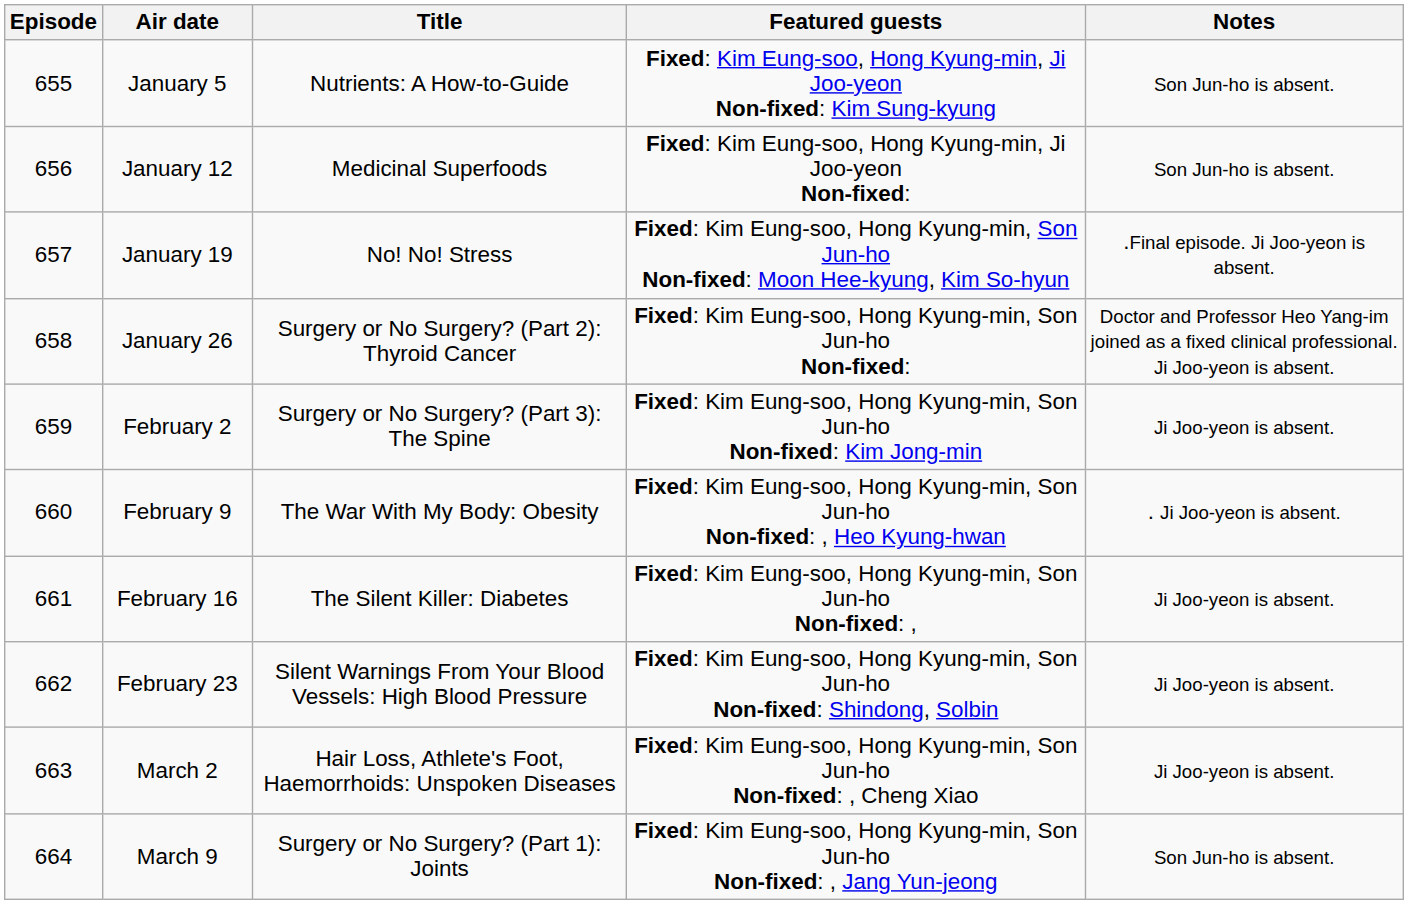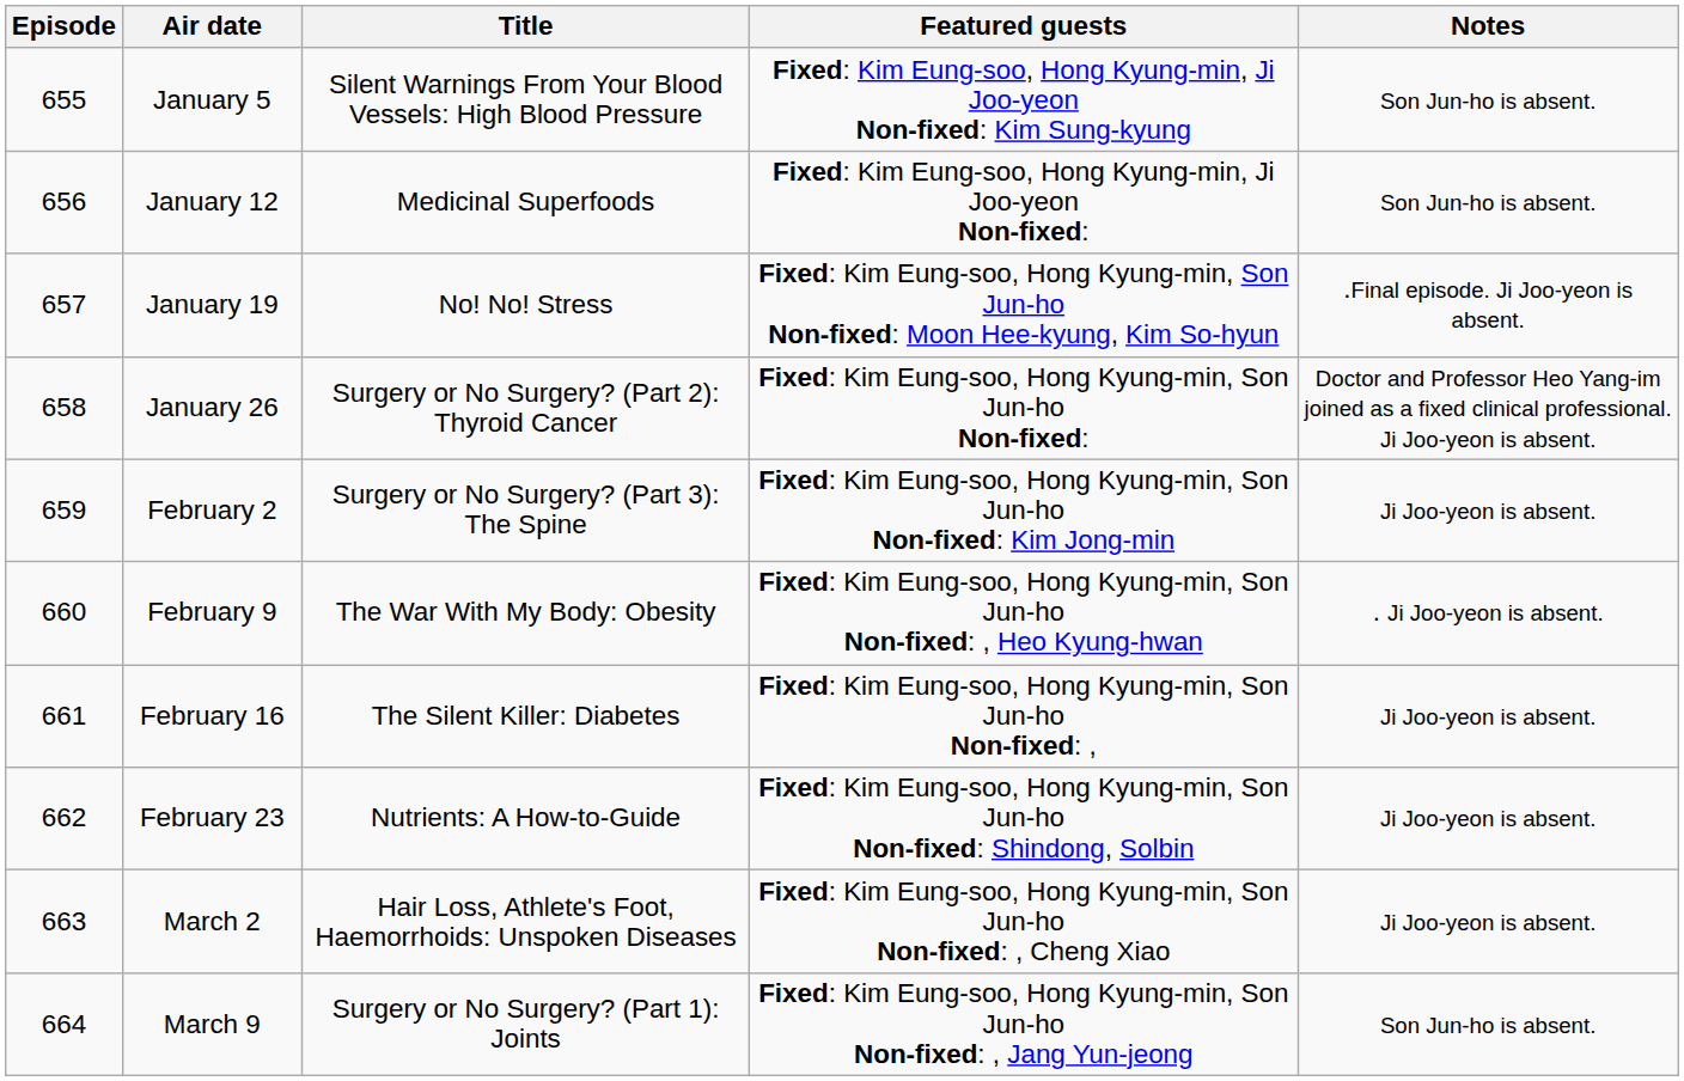January 5 | Title: Nutrients: A How-to-Guide -> Silent Warnings From Your Blood Vessels: High Blood Pressure
February 23 | Title: Silent Warnings From Your Blood Vessels: High Blood Pressure -> Nutrients: A How-to-Guide
